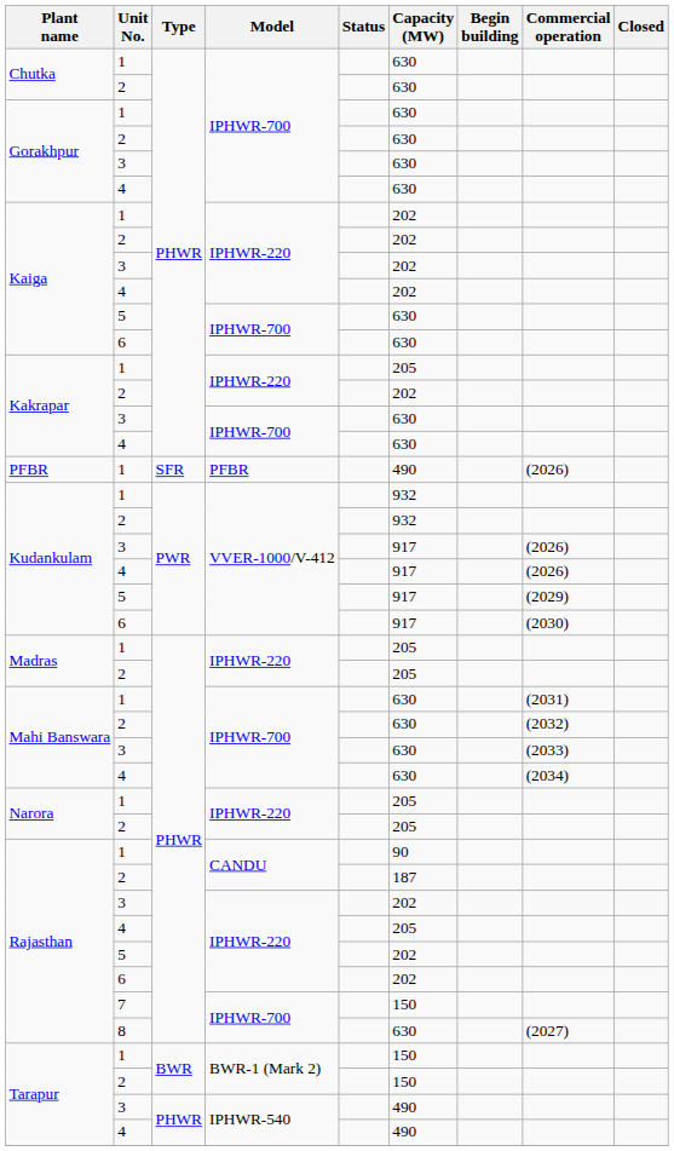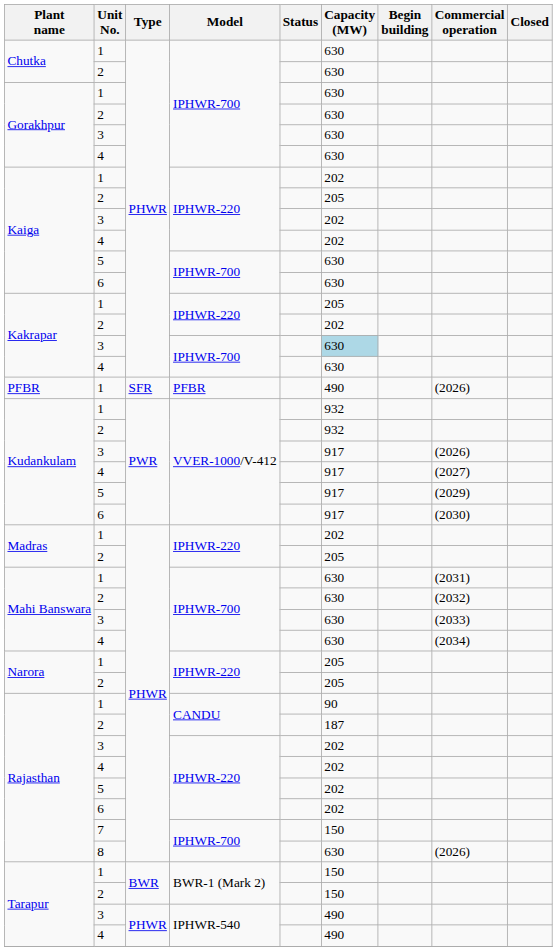Kaiga / 2 | Capacity (MW): 202 -> 205
Kakrapar / 3 | Capacity (MW): no background -> lightblue background
Kudankulam / 4 | Commercial operation: (2026) -> (2027)
Madras / 1 | Capacity (MW): 205 -> 202
Rajasthan / 4 | Capacity (MW): 205 -> 202
Rajasthan / 8 | Commercial operation: (2027) -> (2026)
